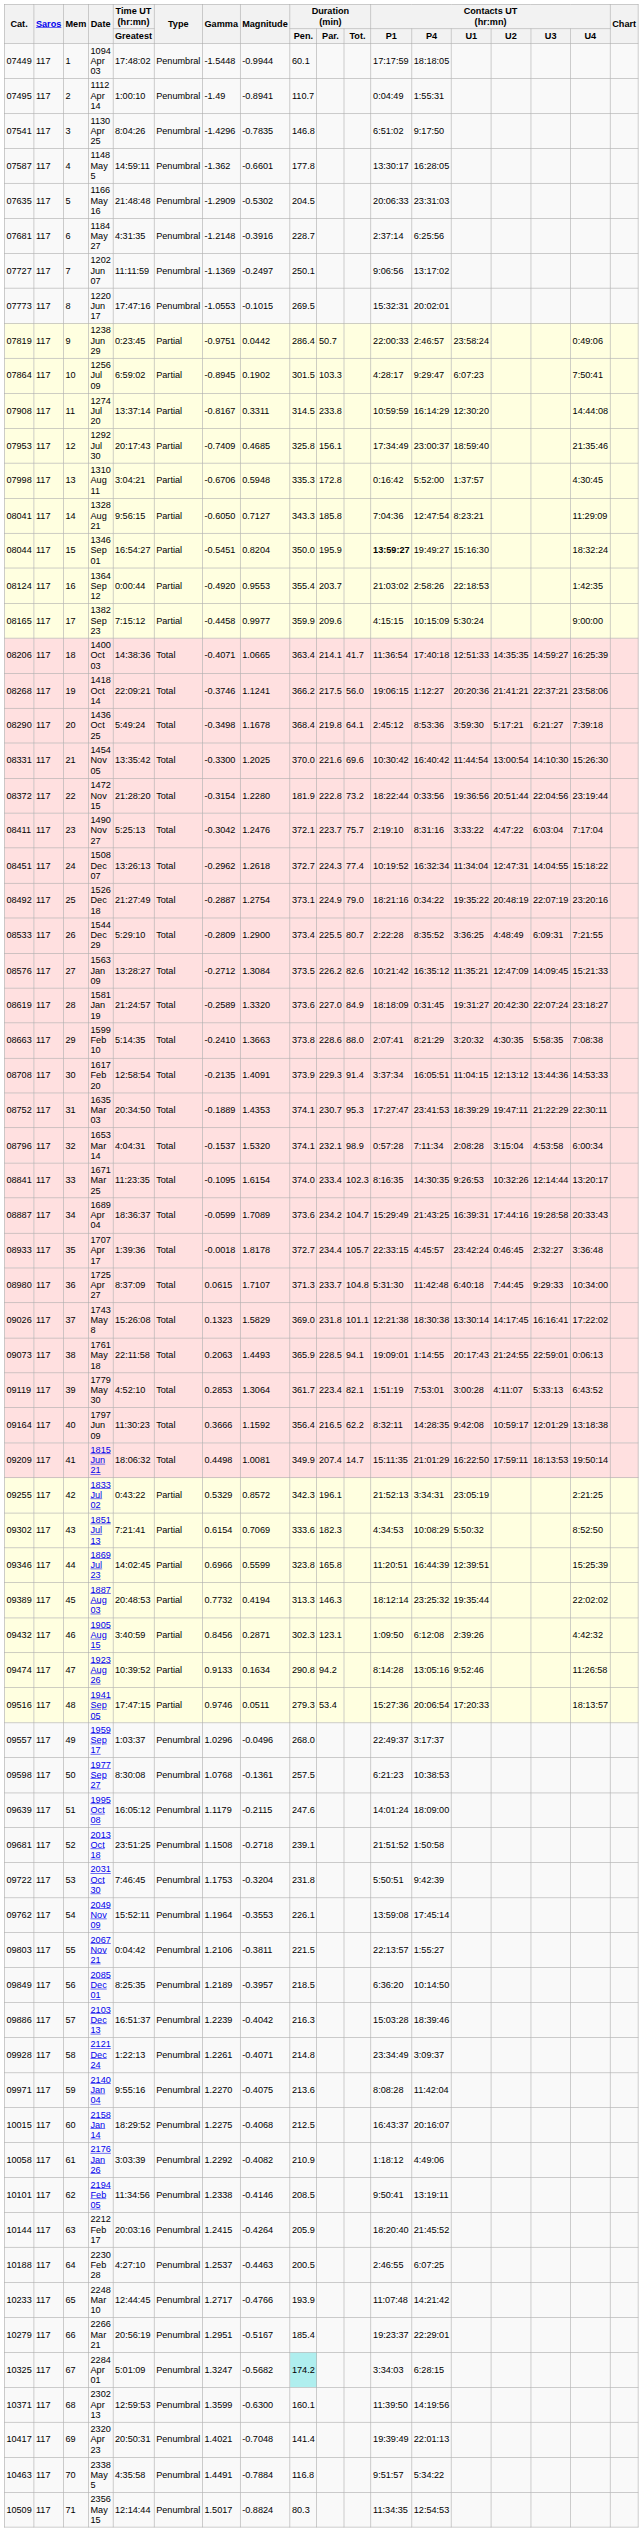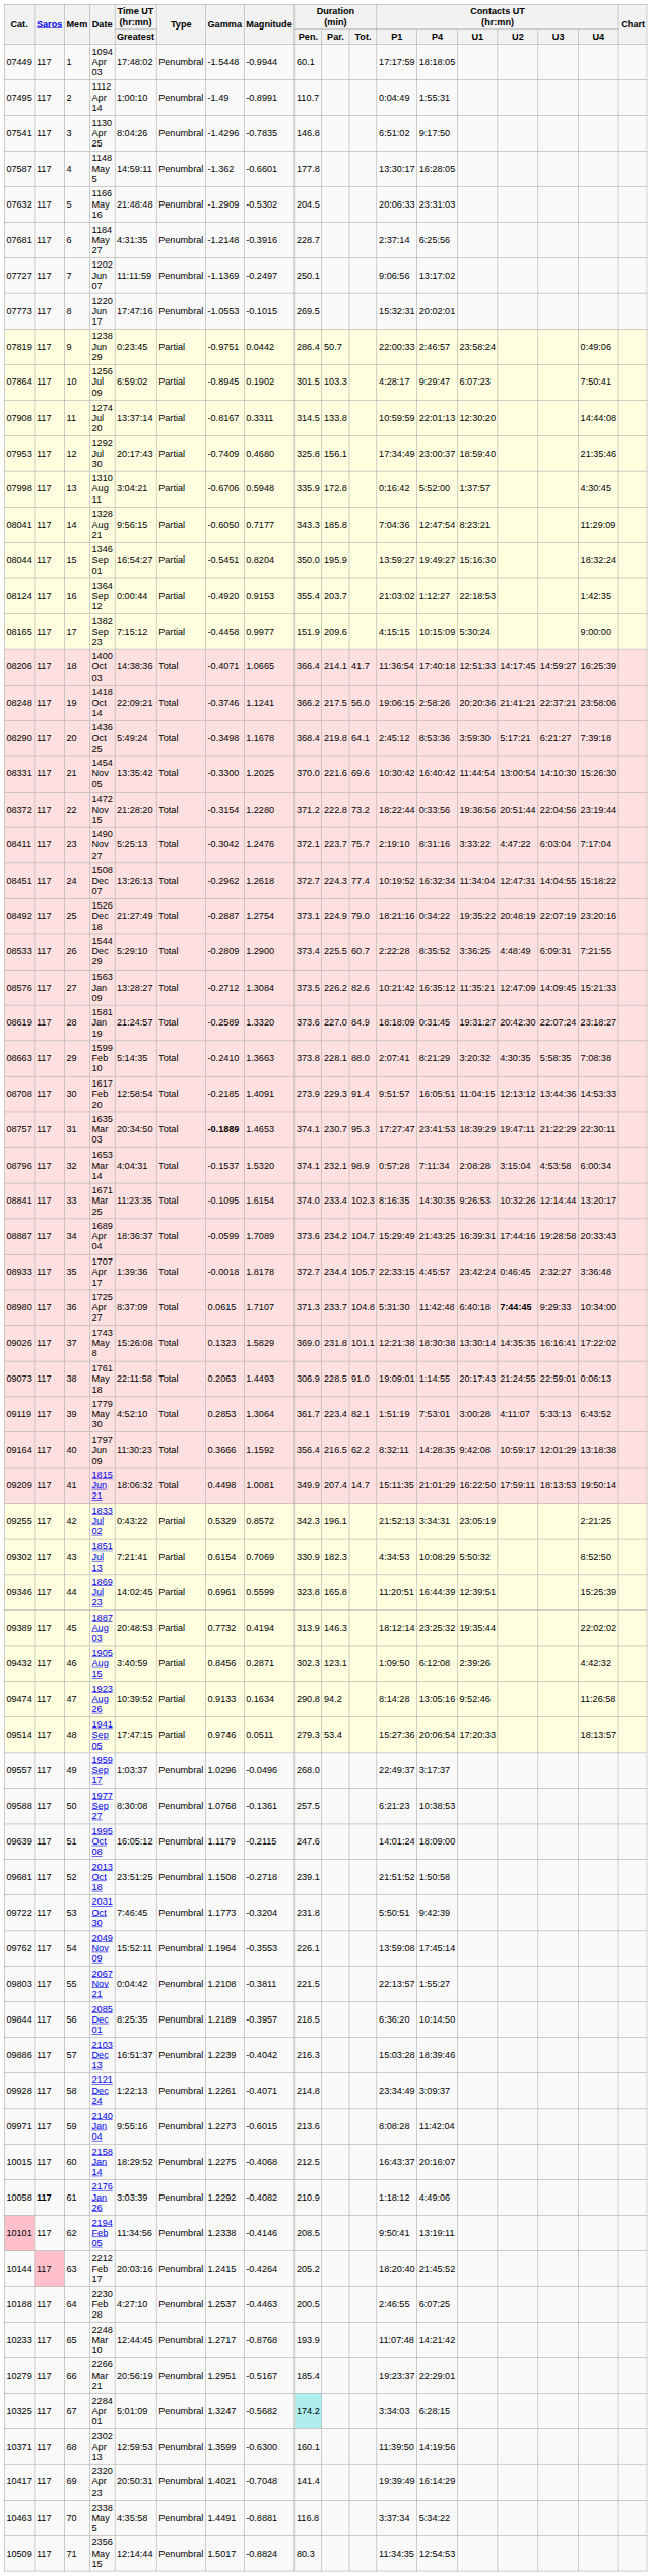1112 Apr 14 | Magnitude: -0.8941 -> -0.8991
1166 May 16 | Cat.: 07635 -> 07632
1274 Jul 20 | Duration (min) / Par.: 233.8 -> 133.8
1274 Jul 20 | Contacts UT (hr:mn) / P4: 16:14:29 -> 22:01:13
1292 Jul 30 | Magnitude: 0.4685 -> 0.4680
1310 Aug 11 | Duration (min) / Pen.: 335.3 -> 335.9
1328 Aug 21 | Magnitude: 0.7127 -> 0.7177
1346 Sep 01 | Contacts UT (hr:mn) / P1: bold -> normal
1364 Sep 12 | Magnitude: 0.9553 -> 0.9153
1364 Sep 12 | Contacts UT (hr:mn) / P4: 2:58:26 -> 1:12:27
1382 Sep 23 | Duration (min) / Pen.: 359.9 -> 151.9
1400 Oct 03 | Duration (min) / Pen.: 363.4 -> 366.4
1400 Oct 03 | Contacts UT (hr:mn) / U2: 14:35:35 -> 14:17:45
1418 Oct 14 | Cat.: 08268 -> 08248
1418 Oct 14 | Contacts UT (hr:mn) / P4: 1:12:27 -> 2:58:26
1472 Nov 15 | Duration (min) / Pen.: 181.9 -> 371.2
1544 Dec 29 | Duration (min) / Tot.: 80.7 -> 60.7
1599 Feb 10 | Duration (min) / Par.: 228.6 -> 228.1
1617 Feb 20 | Gamma: -0.2135 -> -0.2185
1617 Feb 20 | Duration (min) / Pen.: 373.9 -> 273.9
1617 Feb 20 | Contacts UT (hr:mn) / P1: 3:37:34 -> 9:51:57
1635 Mar 03 | Cat.: 08752 -> 08757
1635 Mar 03 | Gamma: normal -> bold
1635 Mar 03 | Magnitude: 1.4353 -> 1.4653
1725 Apr 27 | Contacts UT (hr:mn) / U2: normal -> bold
1743 May 8 | Contacts UT (hr:mn) / U2: 14:17:45 -> 14:35:35
1761 May 18 | Duration (min) / Pen.: 365.9 -> 306.9
1761 May 18 | Duration (min) / Tot.: 94.1 -> 91.0
1851 Jul 13 | Duration (min) / Pen.: 333.6 -> 330.9
1869 Jul 23 | Gamma: 0.6966 -> 0.6961
1887 Aug 03 | Duration (min) / Pen.: 313.3 -> 313.9
1941 Sep 05 | Cat.: 09516 -> 09514
1977 Sep 27 | Cat.: 09598 -> 09588
2031 Oct 30 | Gamma: 1.1753 -> 1.1773
2067 Nov 21 | Gamma: 1.2106 -> 1.2108
2085 Dec 01 | Cat.: 09849 -> 09844
2140 Jan 04 | Gamma: 1.2270 -> 1.2273
2140 Jan 04 | Magnitude: -0.4075 -> -0.6015
2176 Jan 26 | Saros: normal -> bold
2194 Feb 05 | Cat.: no background -> pink background
2212 Feb 17 | Saros: no background -> pink background
2212 Feb 17 | Duration (min) / Pen.: 205.9 -> 205.2
2248 Mar 10 | Magnitude: -0.4766 -> -0.8768
2320 Apr 23 | Contacts UT (hr:mn) / P4: 22:01:13 -> 16:14:29
2338 May 5 | Magnitude: -0.7884 -> -0.8881
2338 May 5 | Contacts UT (hr:mn) / P1: 9:51:57 -> 3:37:34
